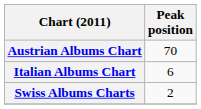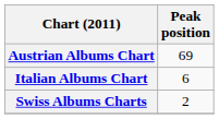Austrian Albums Chart | Peak position: 70 -> 69
